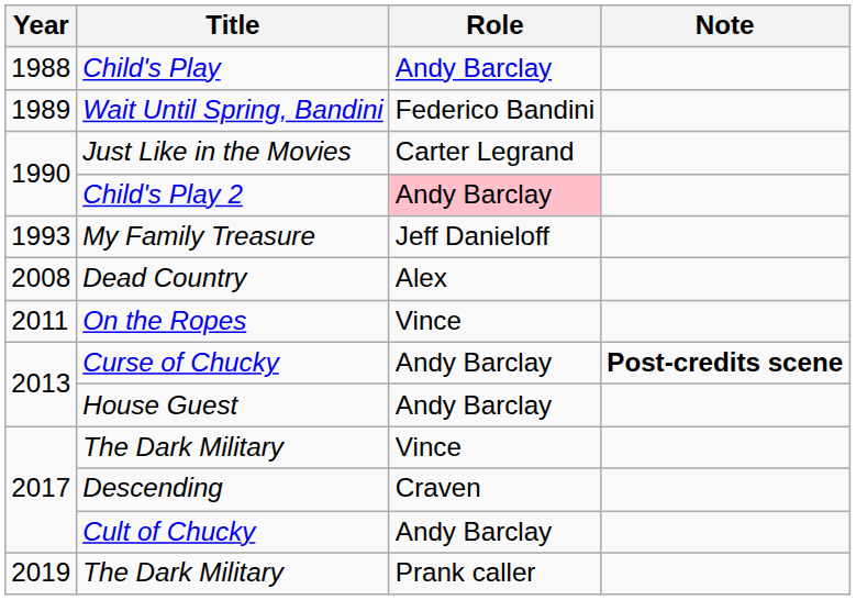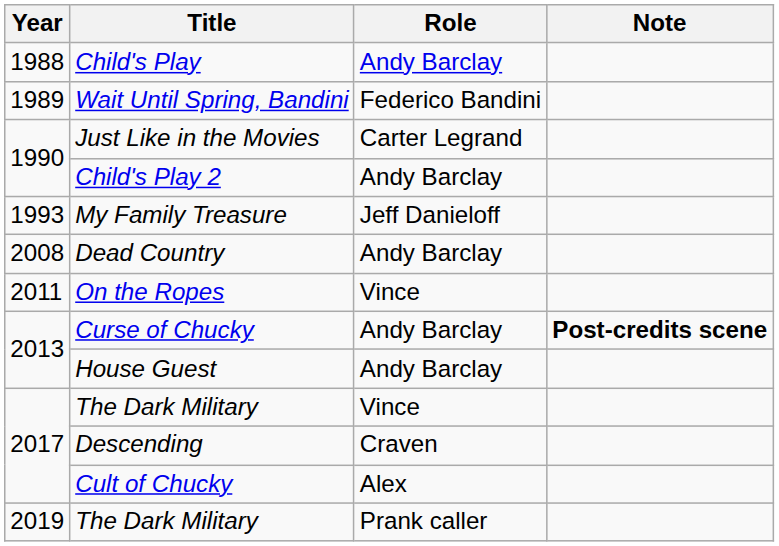Child's Play 2 | Role: pink background -> no background
Dead Country | Role: Alex -> Andy Barclay
Cult of Chucky | Role: Andy Barclay -> Alex
